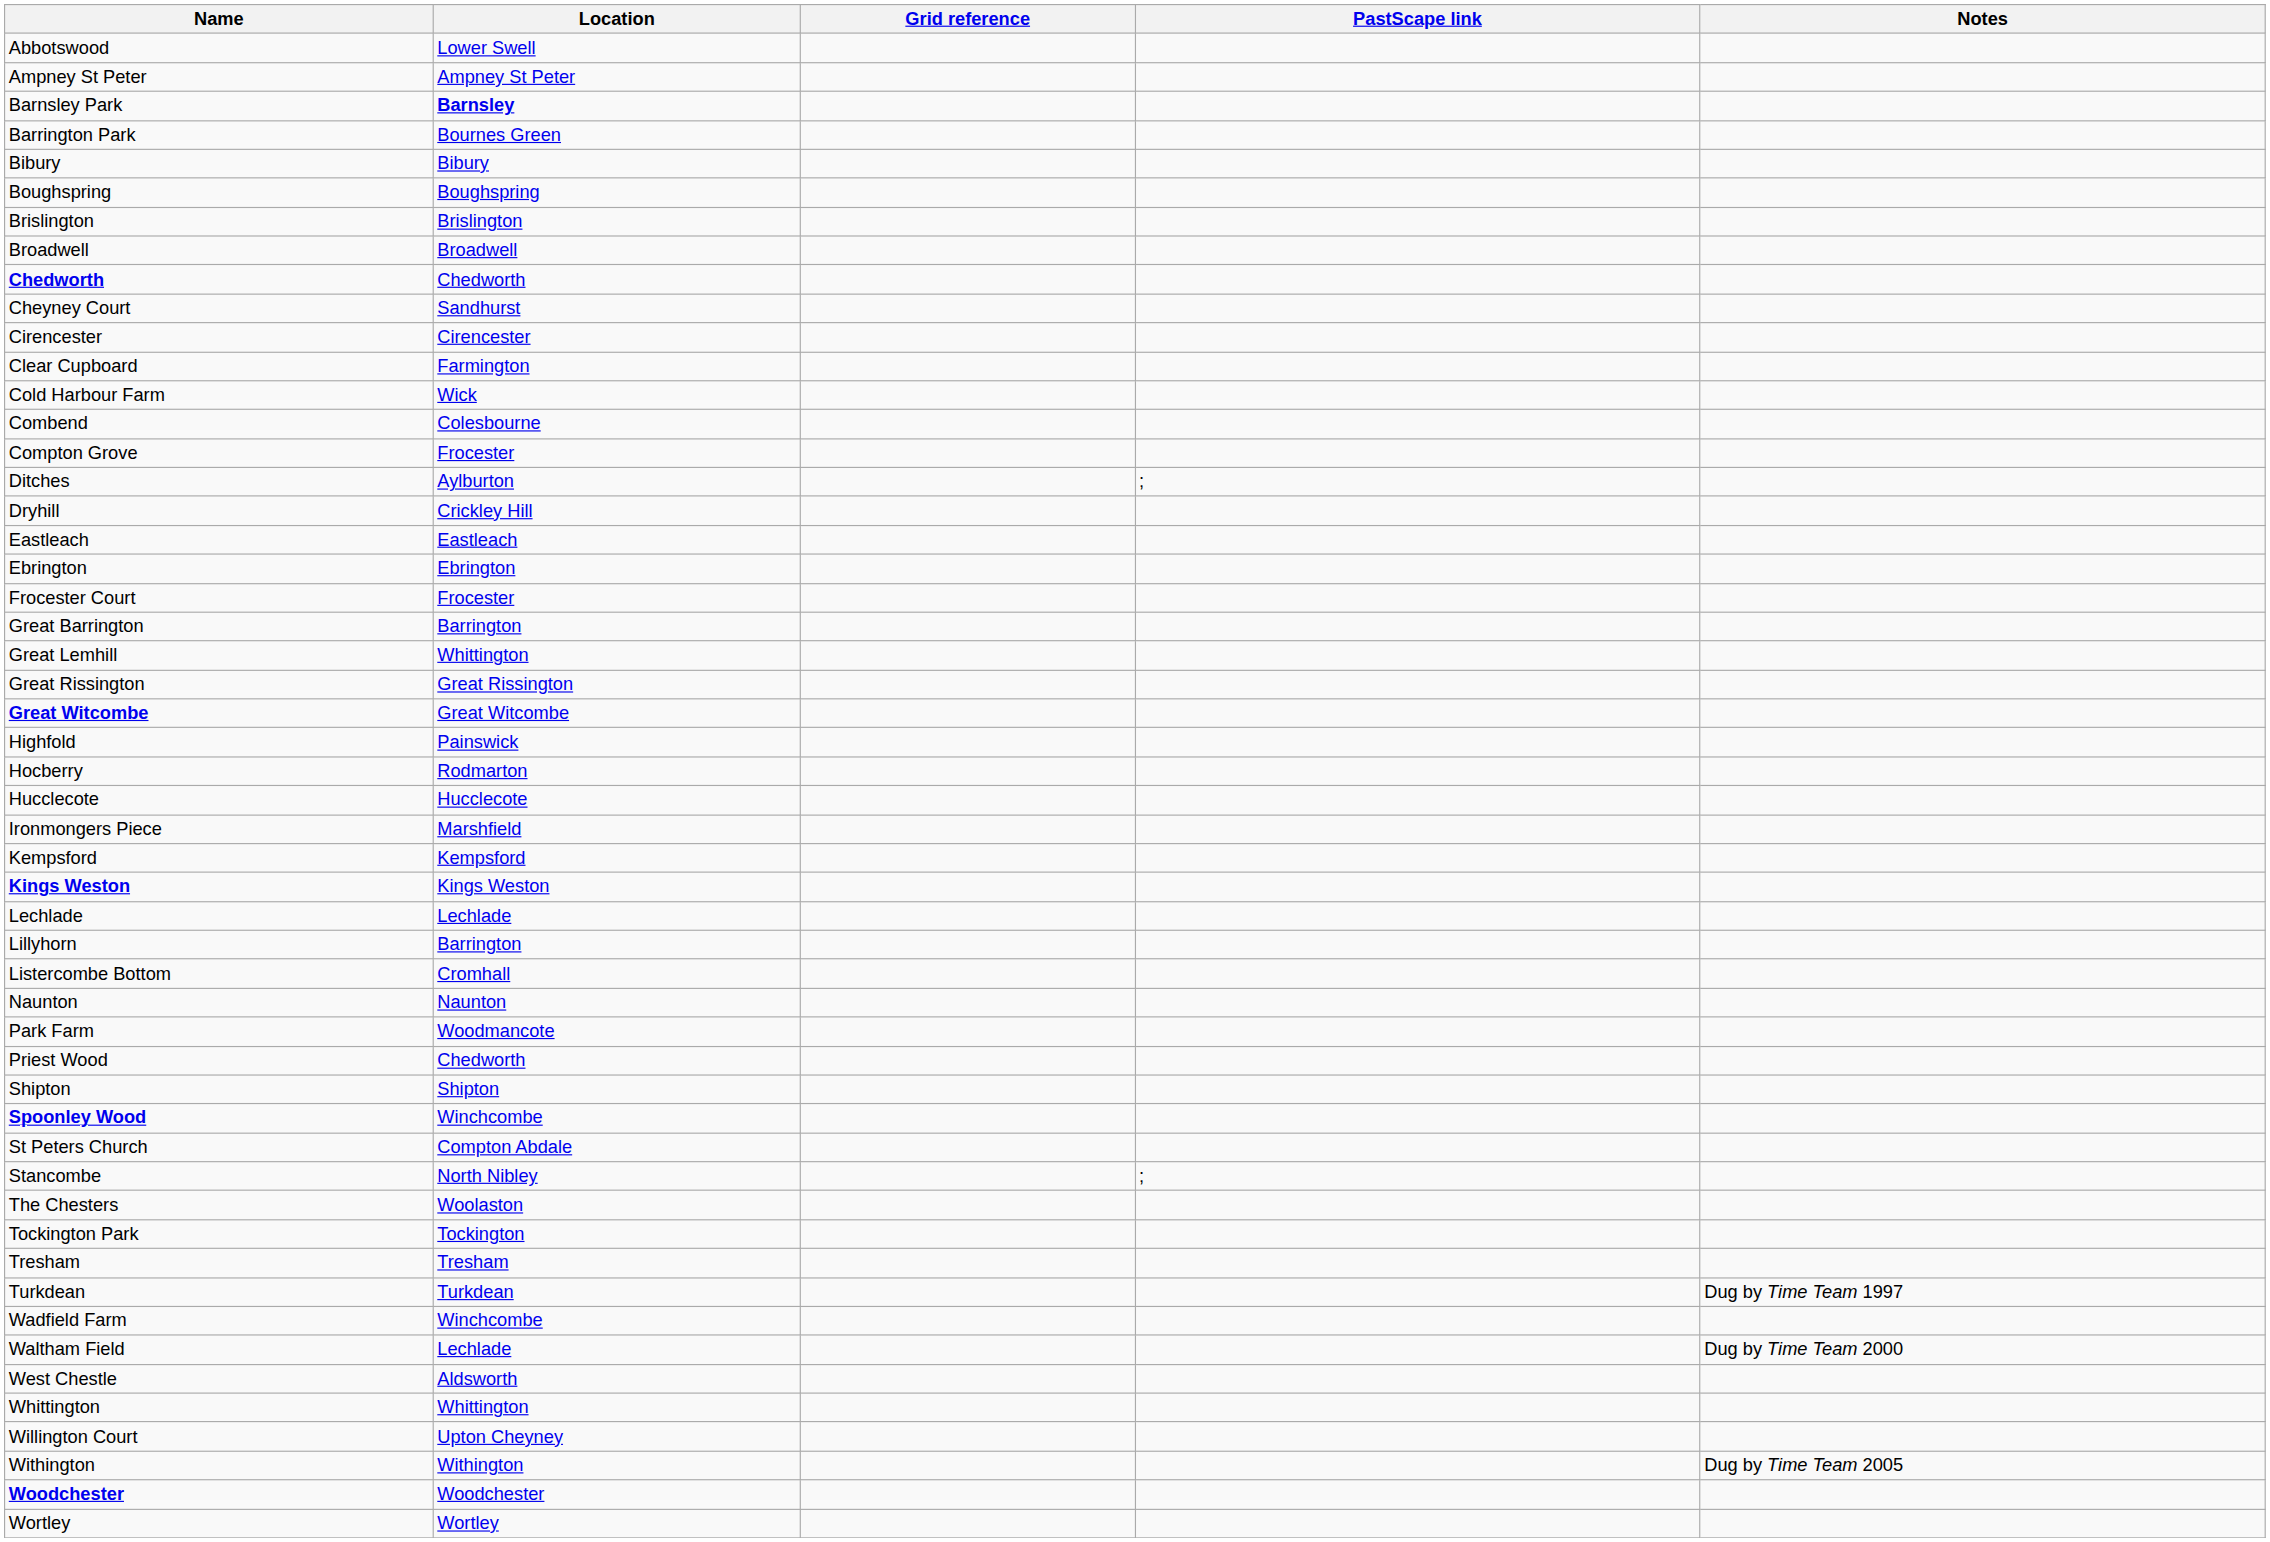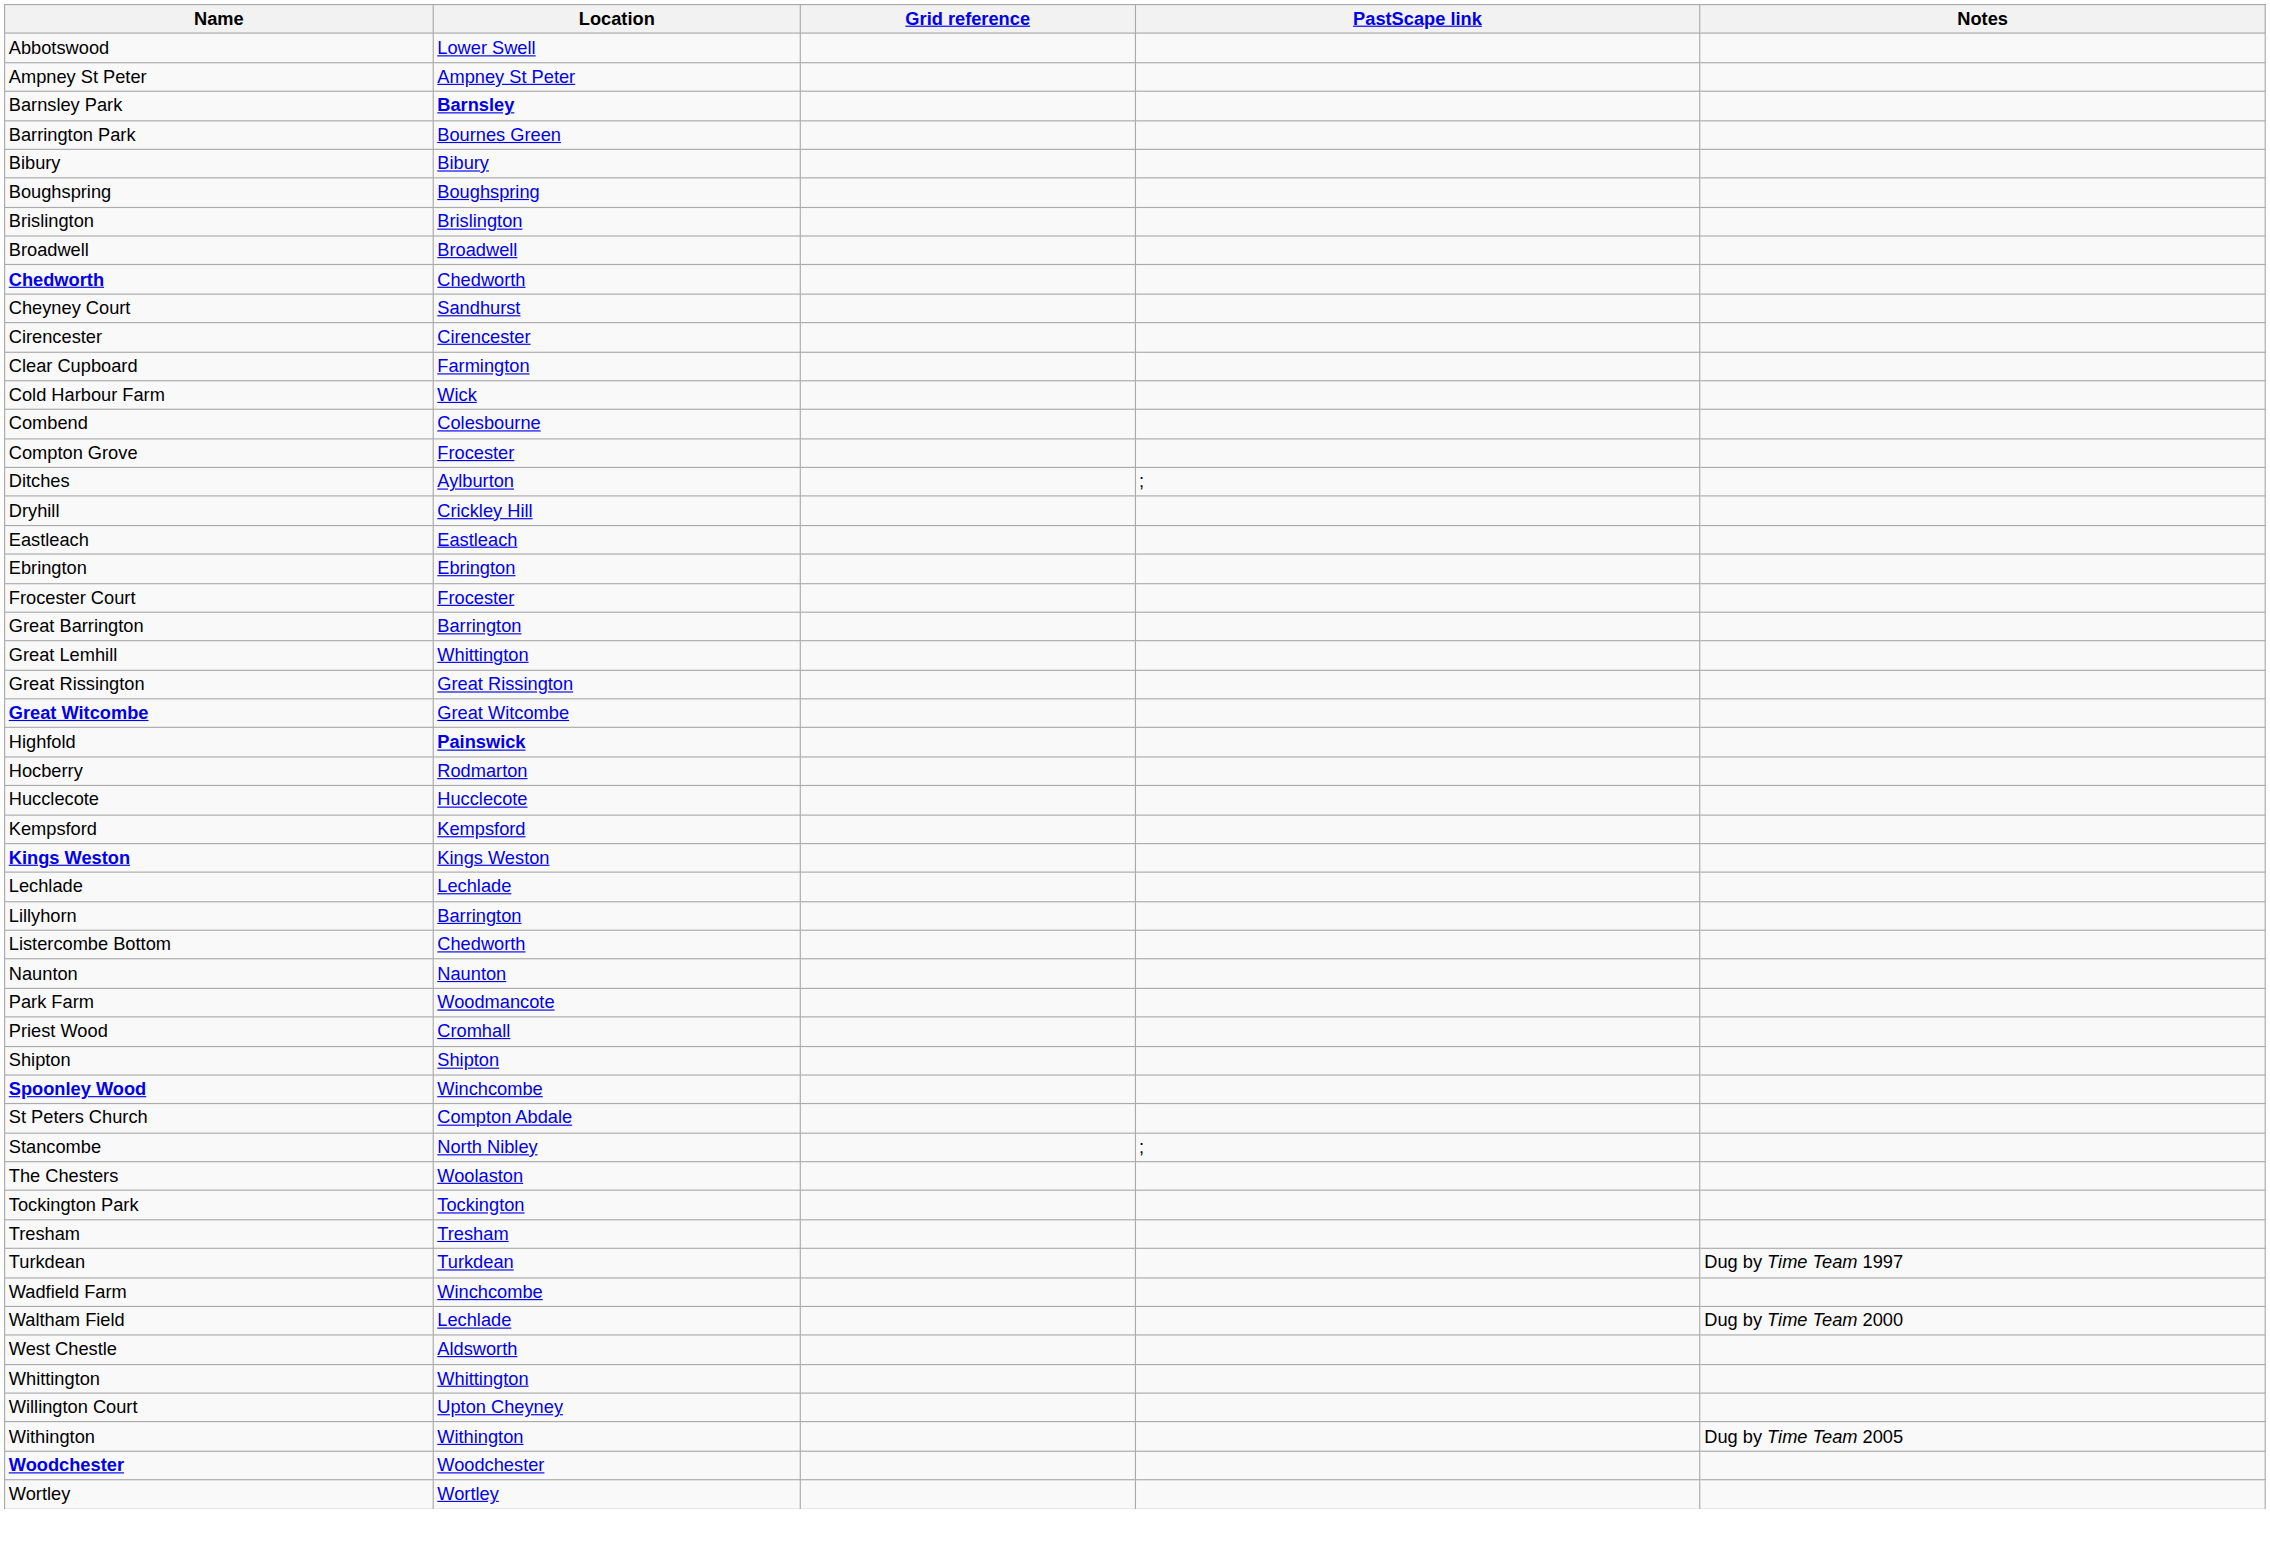Highfold | Location: normal -> bold
- row: Ironmongers Piece | Marshfield
Listercombe Bottom | Location: Cromhall -> Chedworth
Priest Wood | Location: Chedworth -> Cromhall
